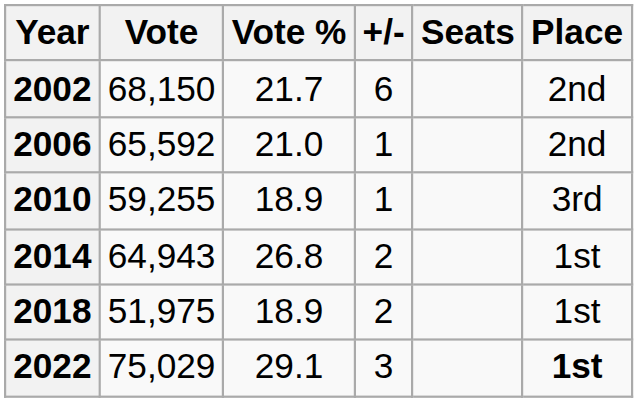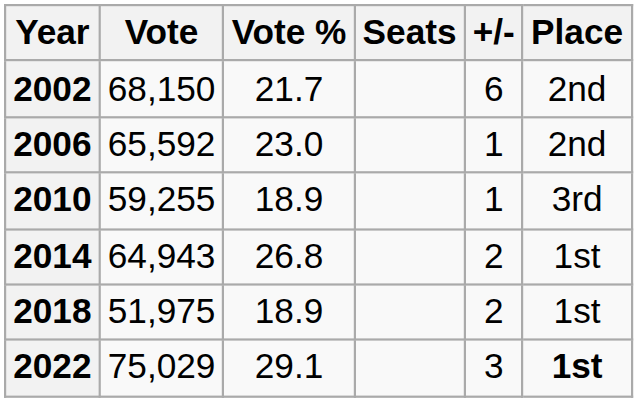columns swapped: Seats <-> +/-
2006 | Vote %: 21.0 -> 23.0
